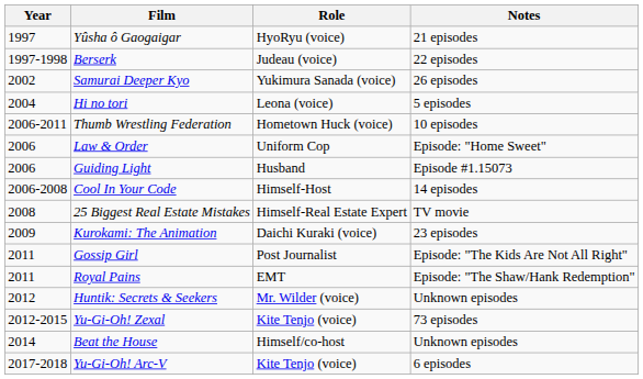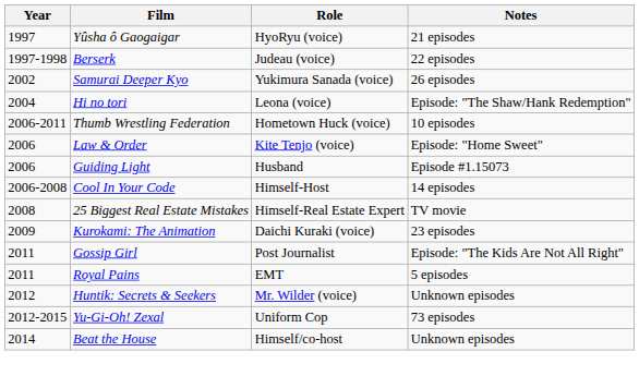Hi no tori | Notes: 5 episodes -> Episode: "The Shaw/Hank Redemption"
Law & Order | Role: Uniform Cop -> Kite Tenjo (voice)
Royal Pains | Notes: Episode: "The Shaw/Hank Redemption" -> 5 episodes
Yu-Gi-Oh! Zexal | Role: Kite Tenjo (voice) -> Uniform Cop
- row: 2017-2018 | Yu-Gi-Oh! Arc-V | Kite Tenjo (voice) | 6 episodes
